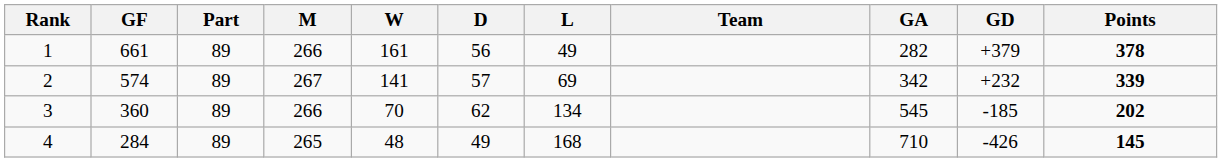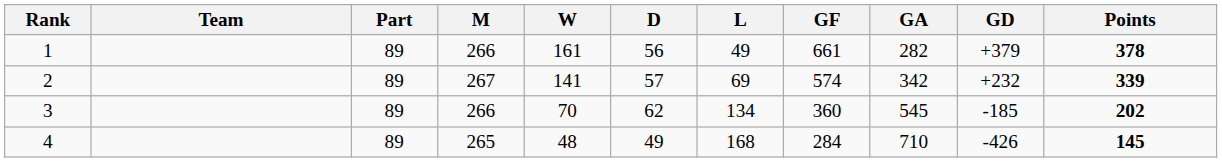columns swapped: Team <-> GF
